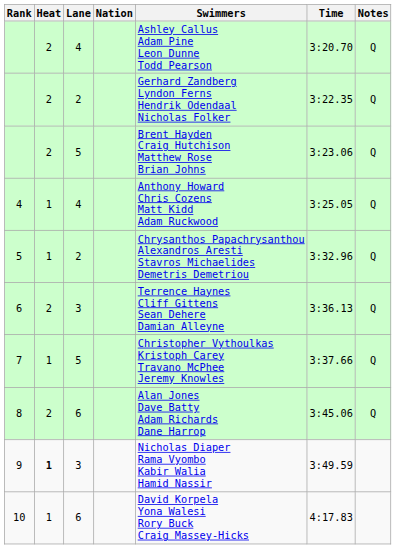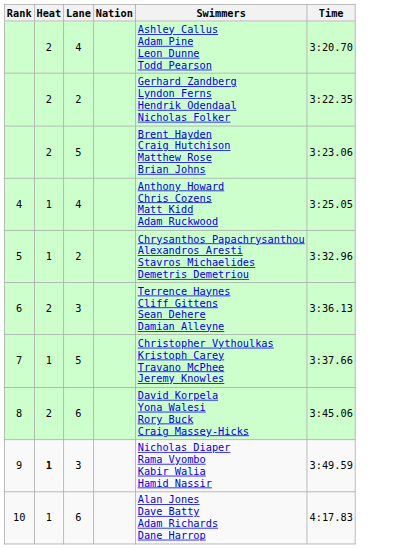- column: Notes | Q | Q | Q | Q | Q | Q | Q | Q
8 | Swimmers: Alan Jones Dave Batty Adam Richards Dane Harrop -> David Korpela Yona Walesi Rory Buck Craig Massey-Hicks
10 | Swimmers: David Korpela Yona Walesi Rory Buck Craig Massey-Hicks -> Alan Jones Dave Batty Adam Richards Dane Harrop
